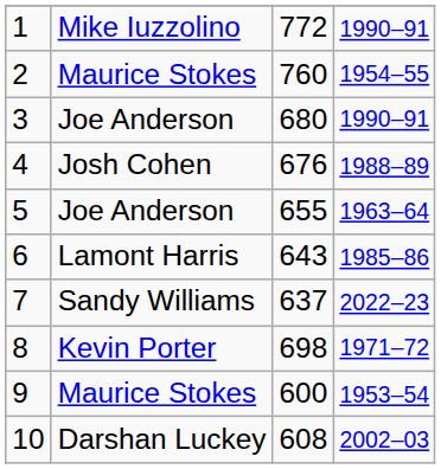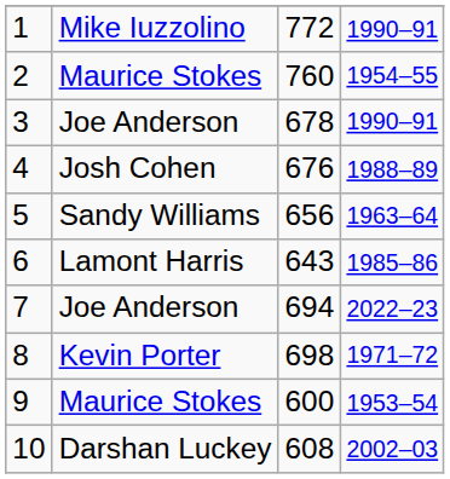3 | column 3: 680 -> 678
5 | column 2: Joe Anderson -> Sandy Williams
5 | column 3: 655 -> 656
7 | column 2: Sandy Williams -> Joe Anderson
7 | column 3: 637 -> 694
